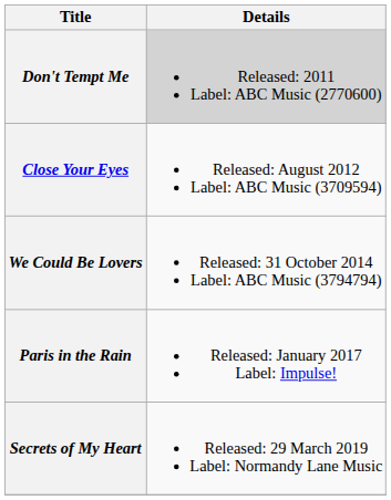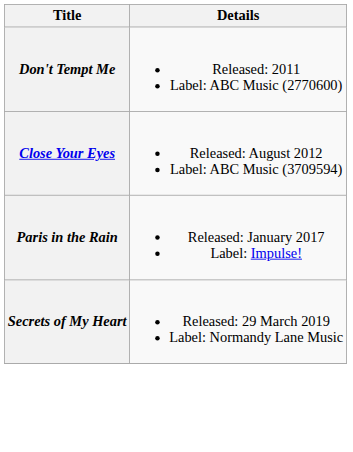Don't Tempt Me | Details: lightgrey background -> no background
- row: We Could Be Lovers | Released: 31 October 2014 Label: ABC Music (3794794)
